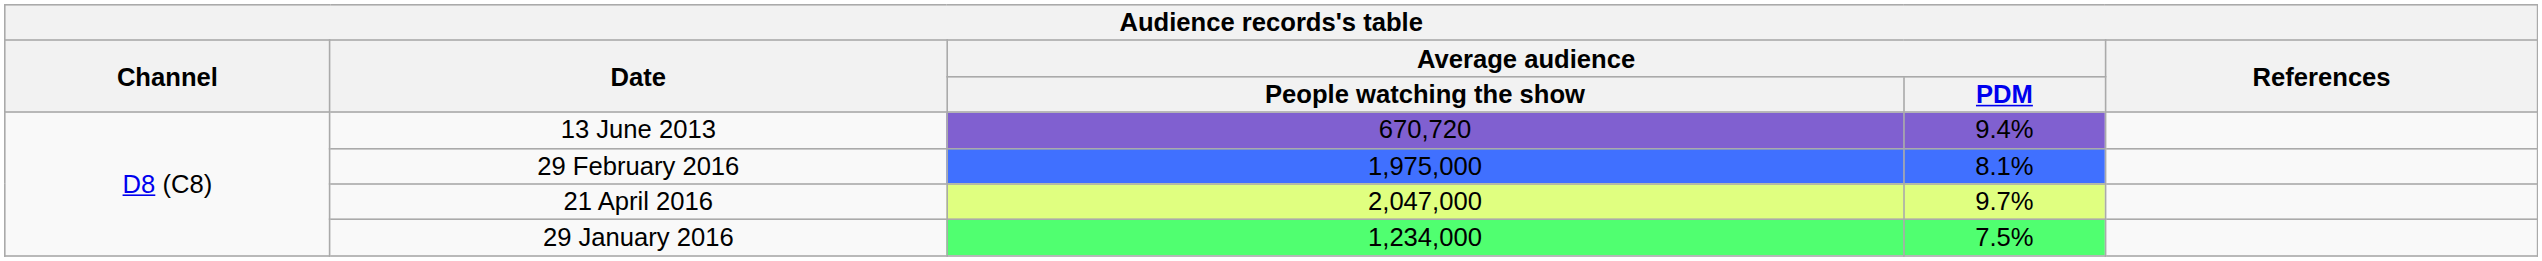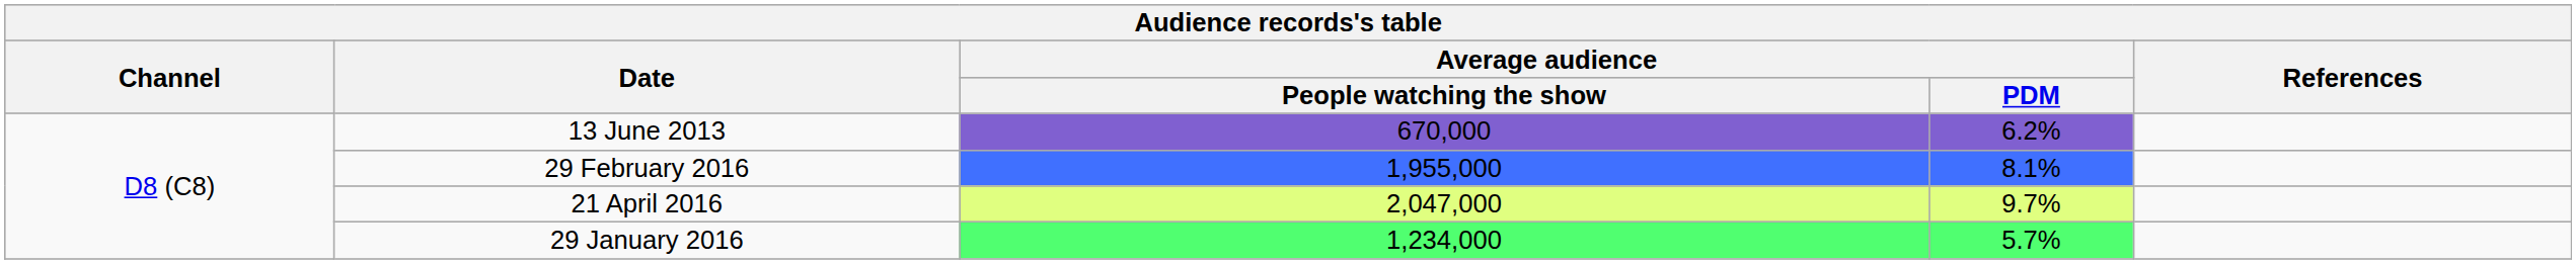13 June 2013 | Average audience / People watching the show: 670,720 -> 670,000
13 June 2013 | Average audience / PDM: 9.4% -> 6.2%
29 February 2016 | Average audience / People watching the show: 1,975,000 -> 1,955,000
29 January 2016 | Average audience / PDM: 7.5% -> 5.7%
